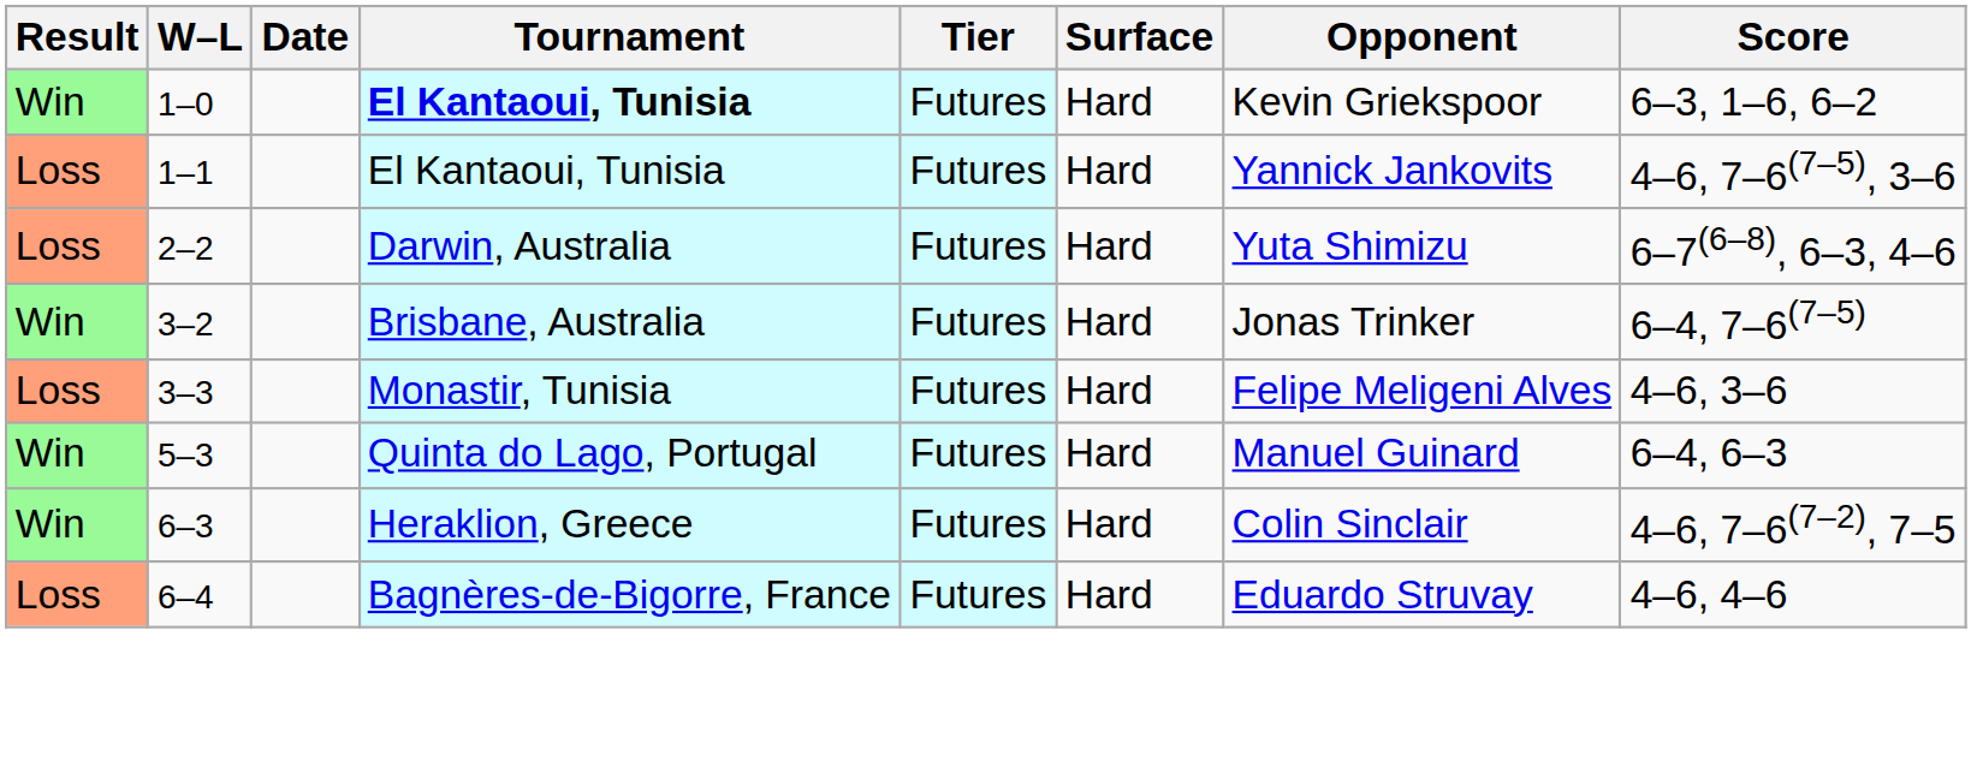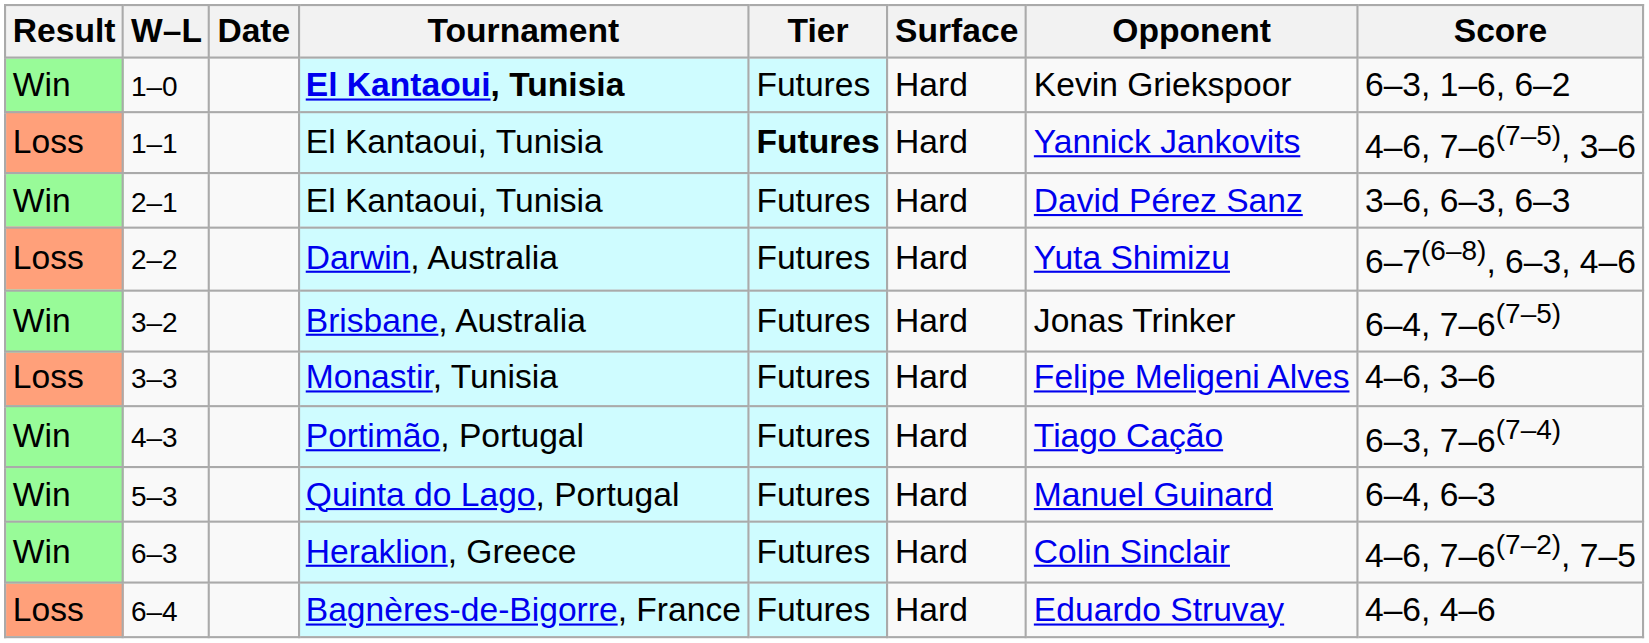1–1 | Tier: normal -> bold
+ row: Win | 2–1 | El Kantaoui, Tunisia | Futures | Hard | David Pérez Sanz | 3–6, 6–3, 6–3
+ row: Win | 4–3 | Portimão, Portugal | Futures | Hard | Tiago Cação | 6–3, 7–6(7–4)
